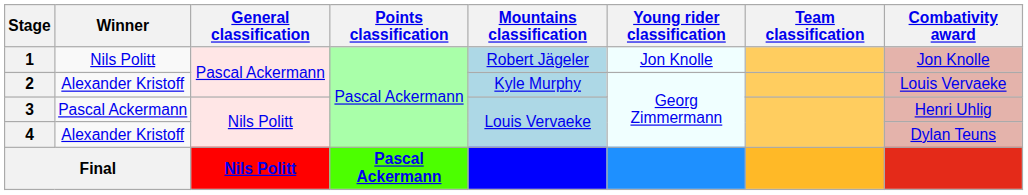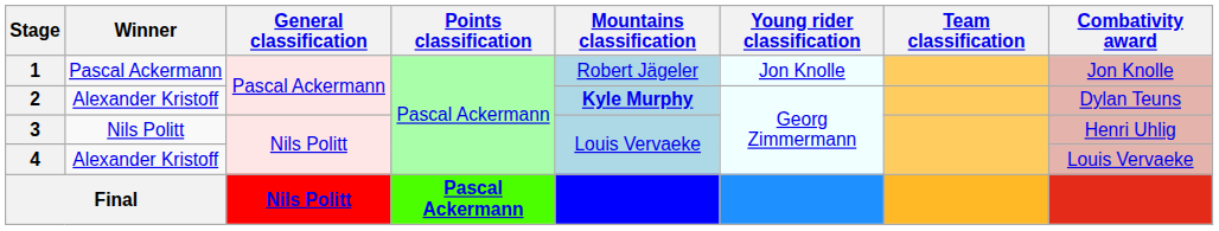1 | Winner: Nils Politt -> Pascal Ackermann
2 | Mountains classification: normal -> bold
2 | Combativity award: Louis Vervaeke -> Dylan Teuns
3 | Winner: Pascal Ackermann -> Nils Politt
4 | Combativity award: Dylan Teuns -> Louis Vervaeke
